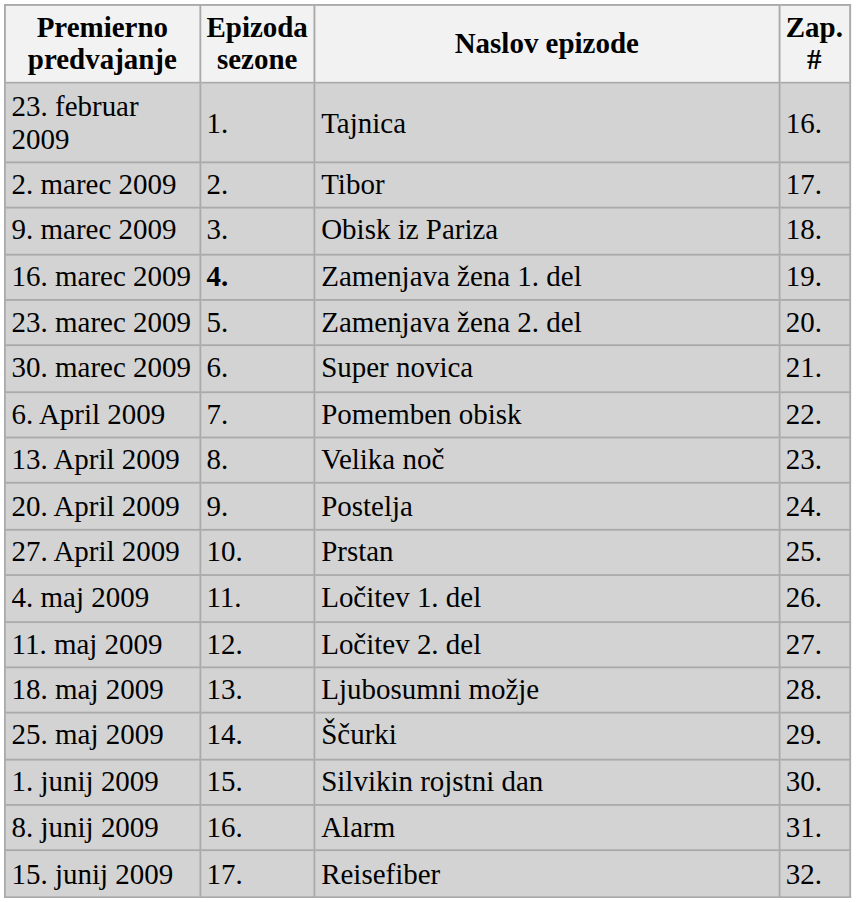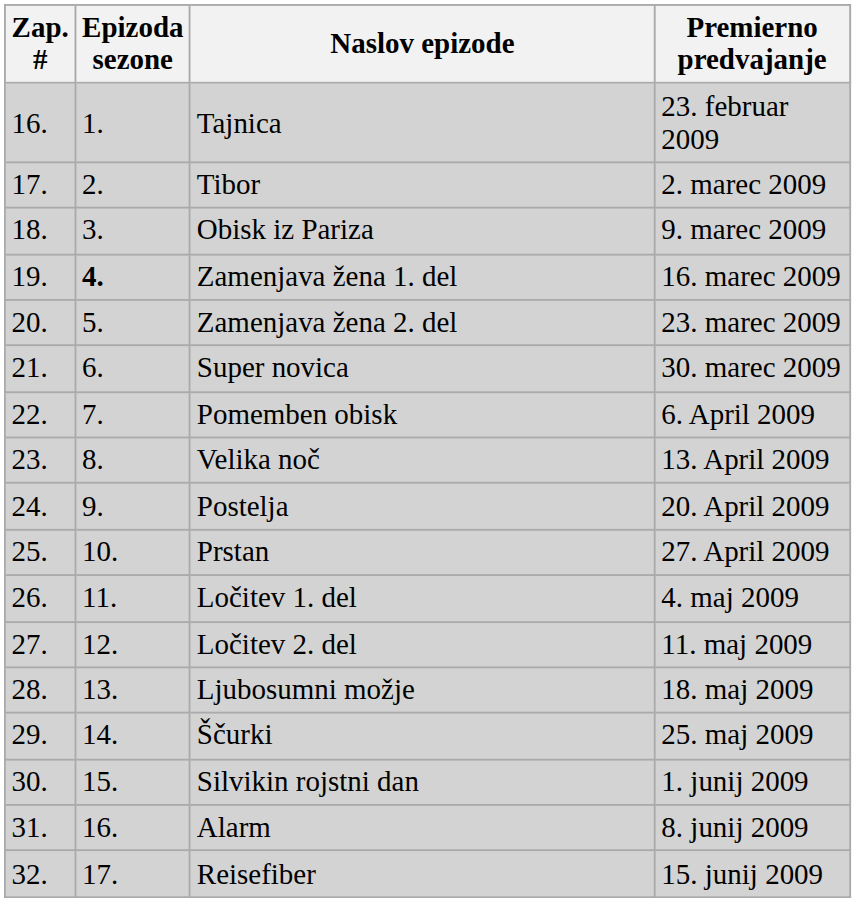columns swapped: Zap. # <-> Premierno predvajanje
